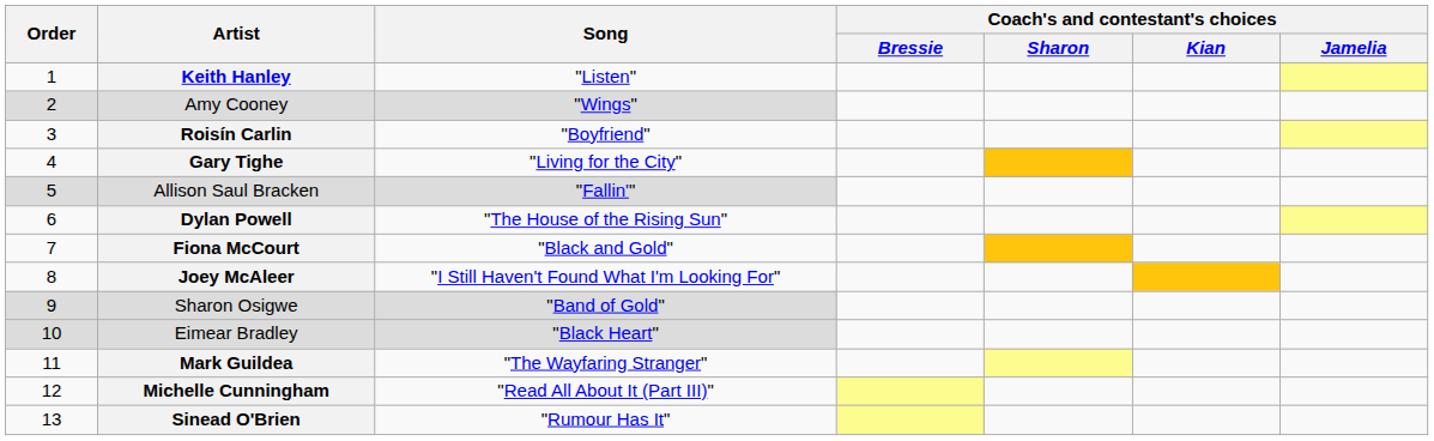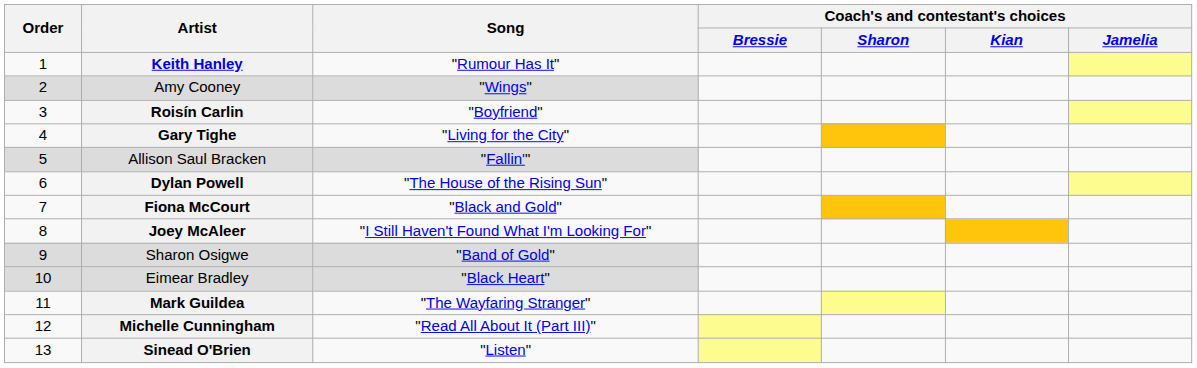Keith Hanley | Song: "Listen" -> "Rumour Has It"
Sinead O'Brien | Song: "Rumour Has It" -> "Listen"
